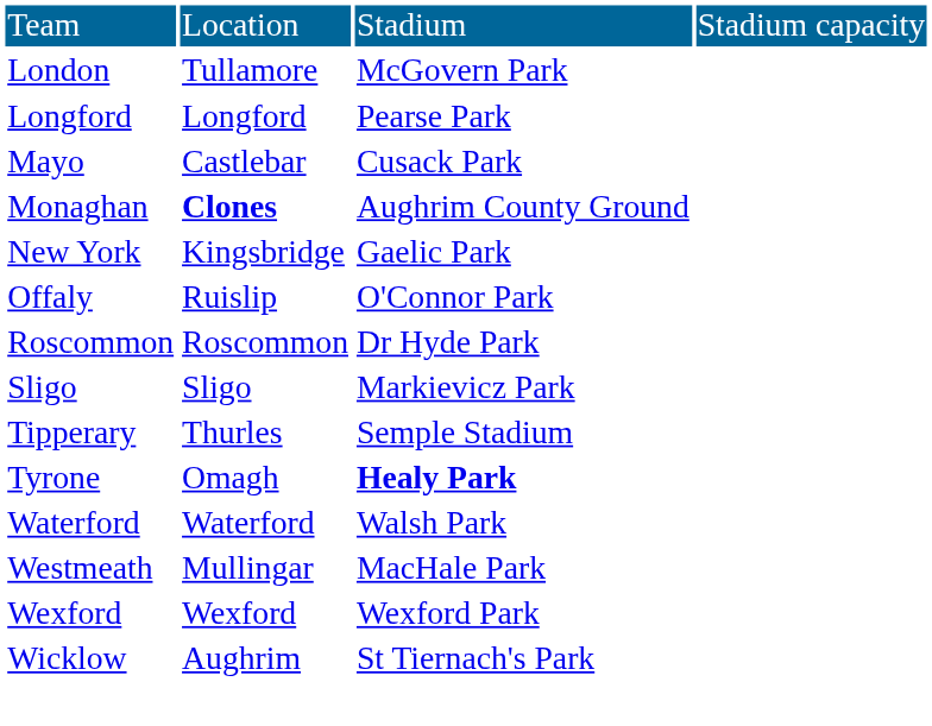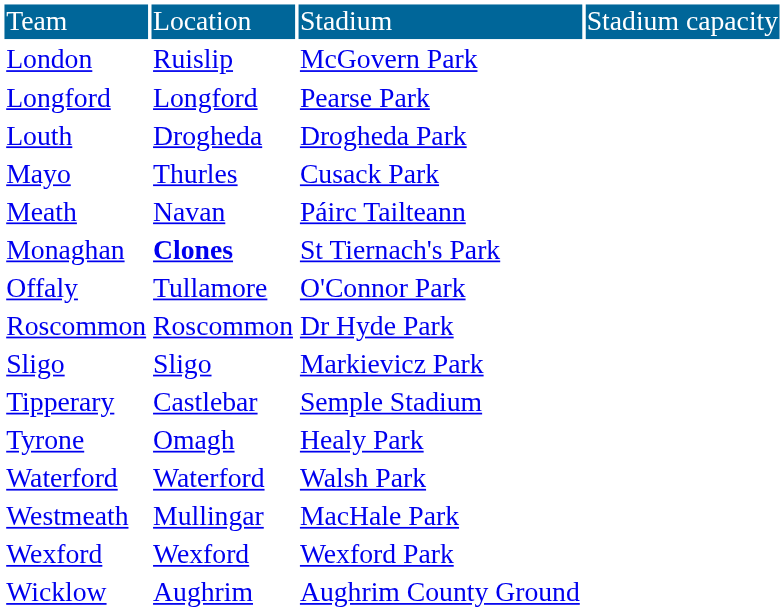London | column 2: Tullamore -> Ruislip
+ row: Louth | Drogheda | Drogheda Park
Mayo | column 2: Castlebar -> Thurles
+ row: Meath | Navan | Páirc Tailteann
Monaghan | column 3: Aughrim County Ground -> St Tiernach's Park
- row: New York | Kingsbridge | Gaelic Park
Offaly | column 2: Ruislip -> Tullamore
Tipperary | column 2: Thurles -> Castlebar
Tyrone | column 3: bold -> normal
Wicklow | column 3: St Tiernach's Park -> Aughrim County Ground
